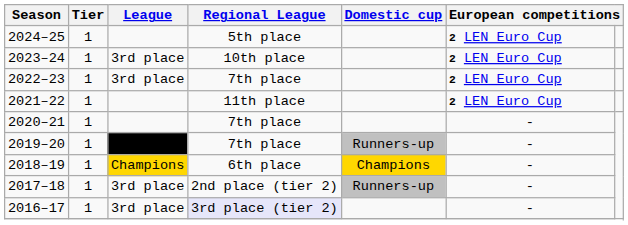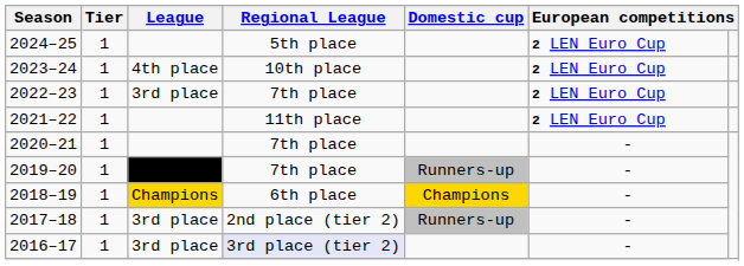2023–24 | League: 3rd place -> 4th place
